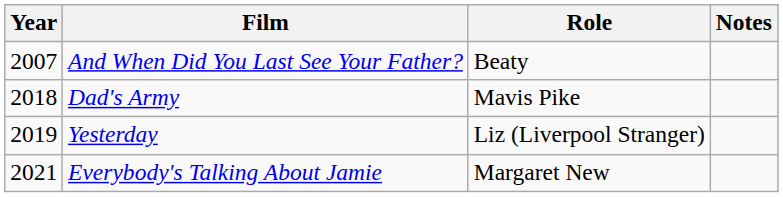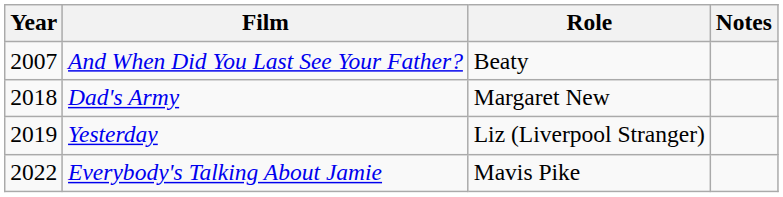Dad's Army | Role: Mavis Pike -> Margaret New
Everybody's Talking About Jamie | Year: 2021 -> 2022
Everybody's Talking About Jamie | Role: Margaret New -> Mavis Pike
